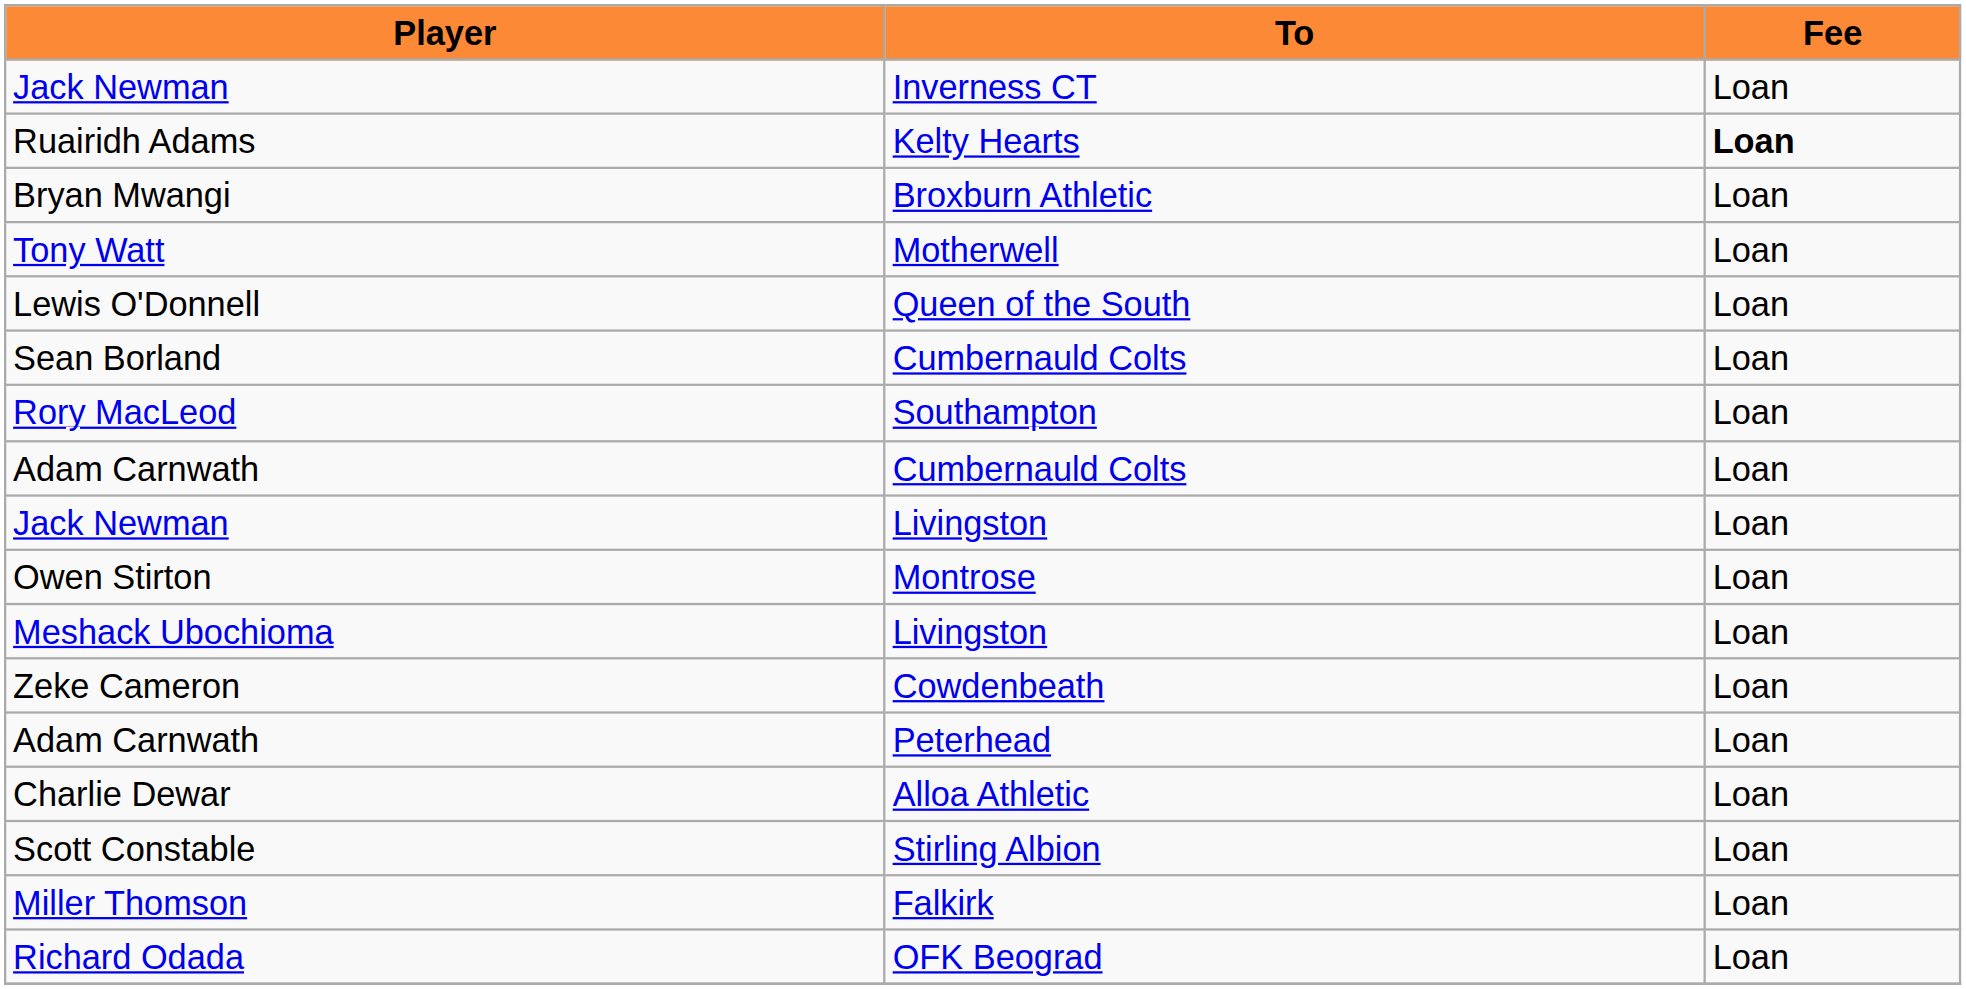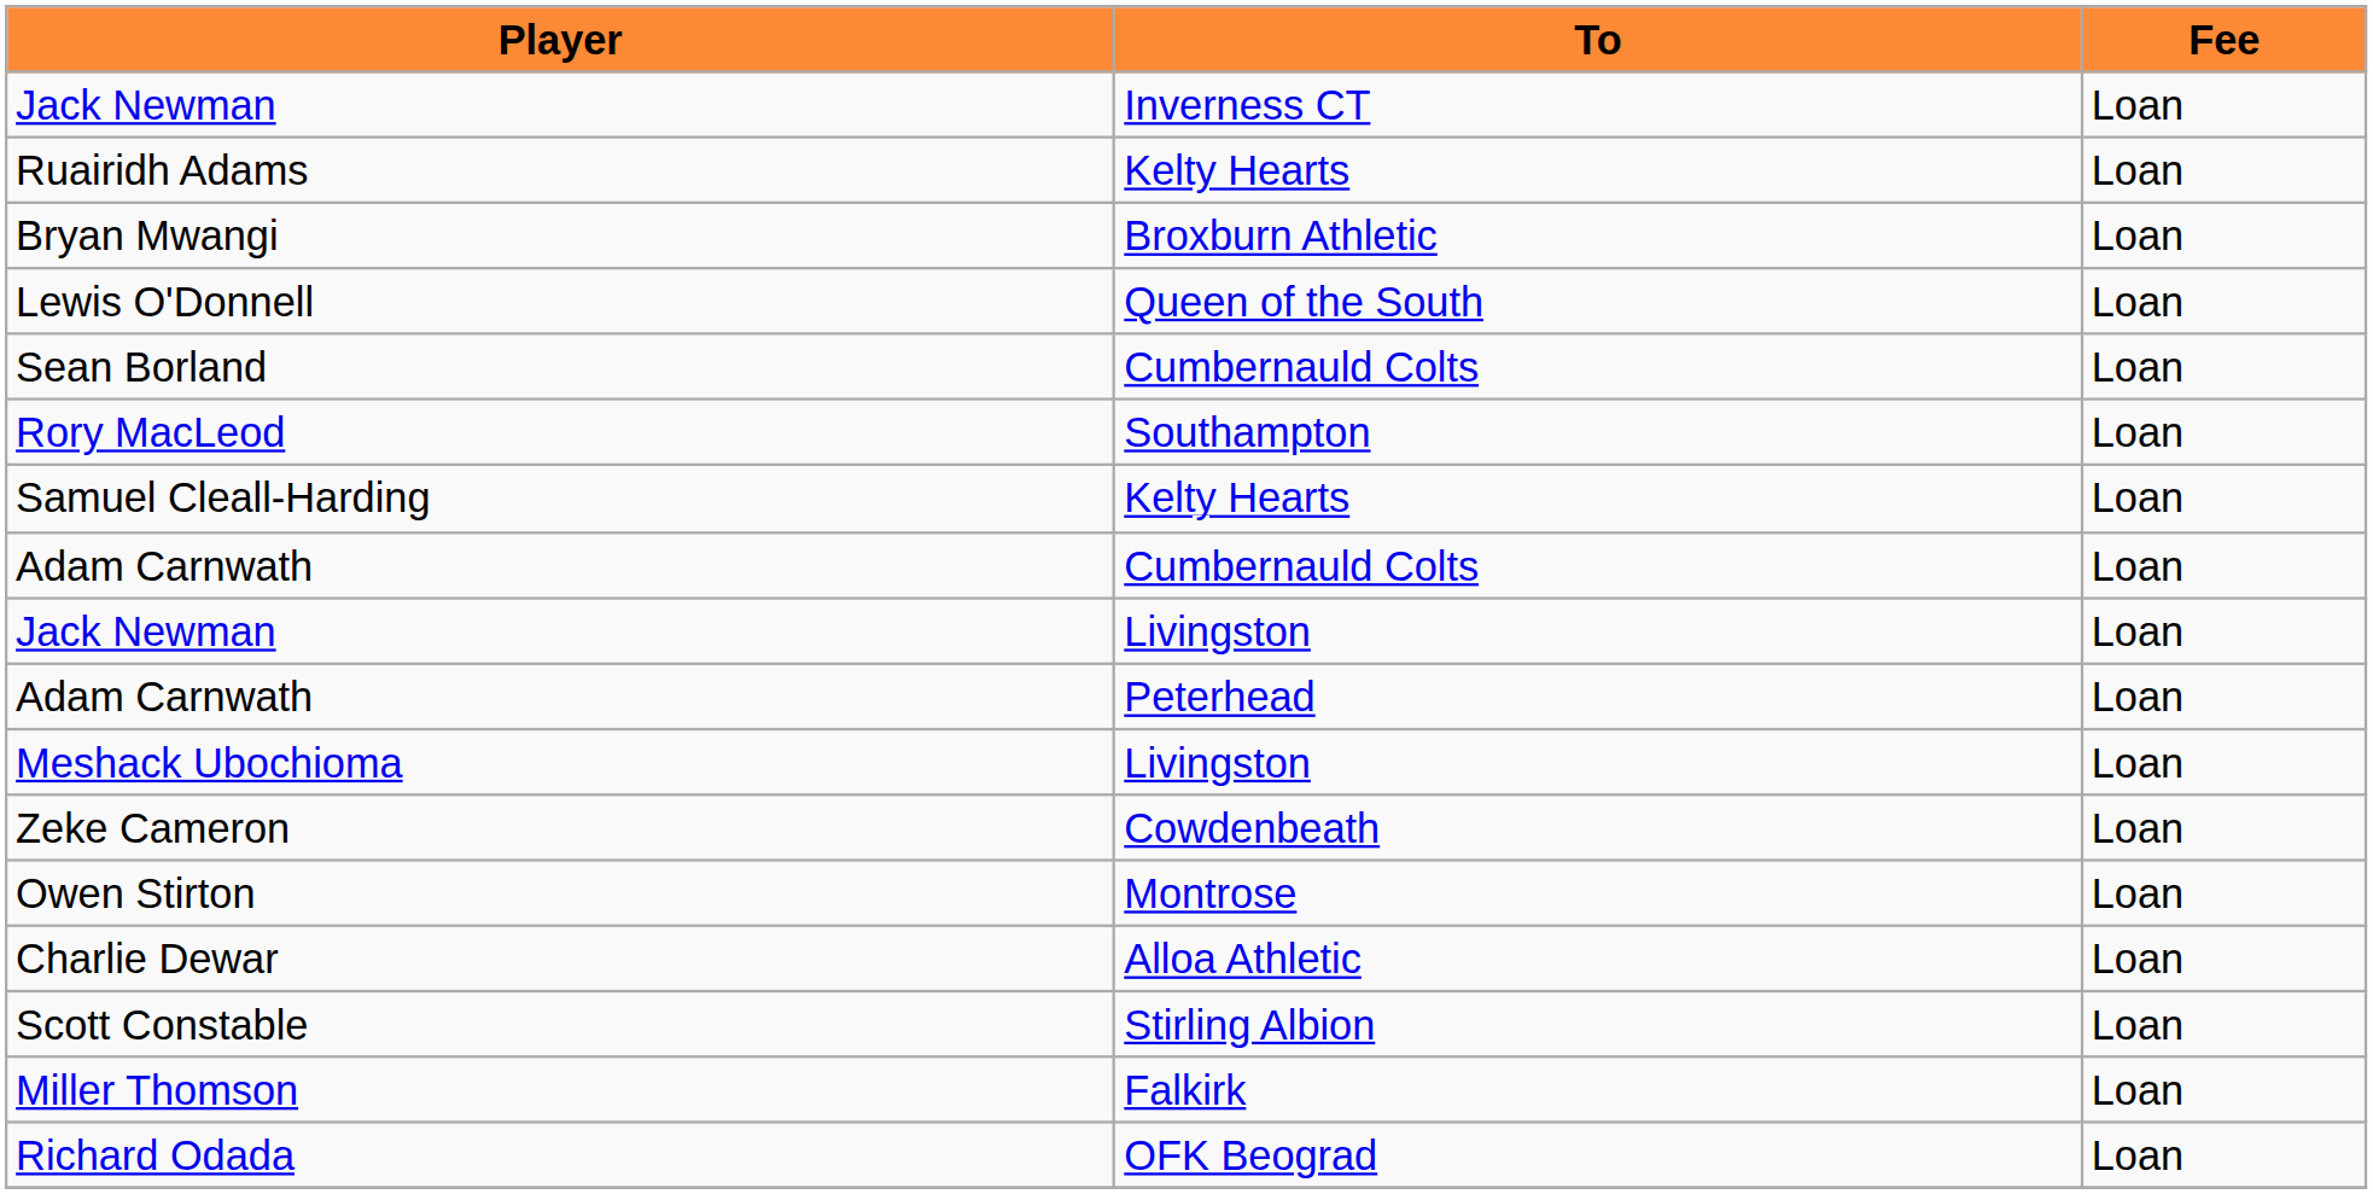Ruairidh Adams | Fee: bold -> normal
- row: Tony Watt | Motherwell | Loan
+ row: Samuel Cleall-Harding | Kelty Hearts | Loan
rows swapped: Adam Carnwath / Peterhead <-> Owen Stirton
